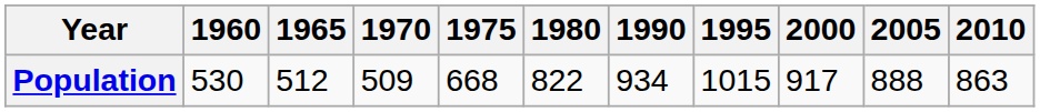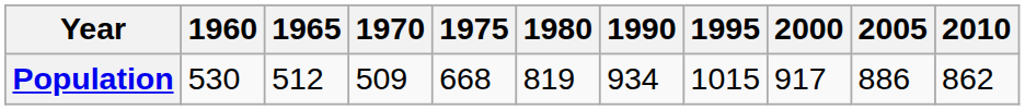Population | 1980: 822 -> 819
Population | 2005: 888 -> 886
Population | 2010: 863 -> 862
